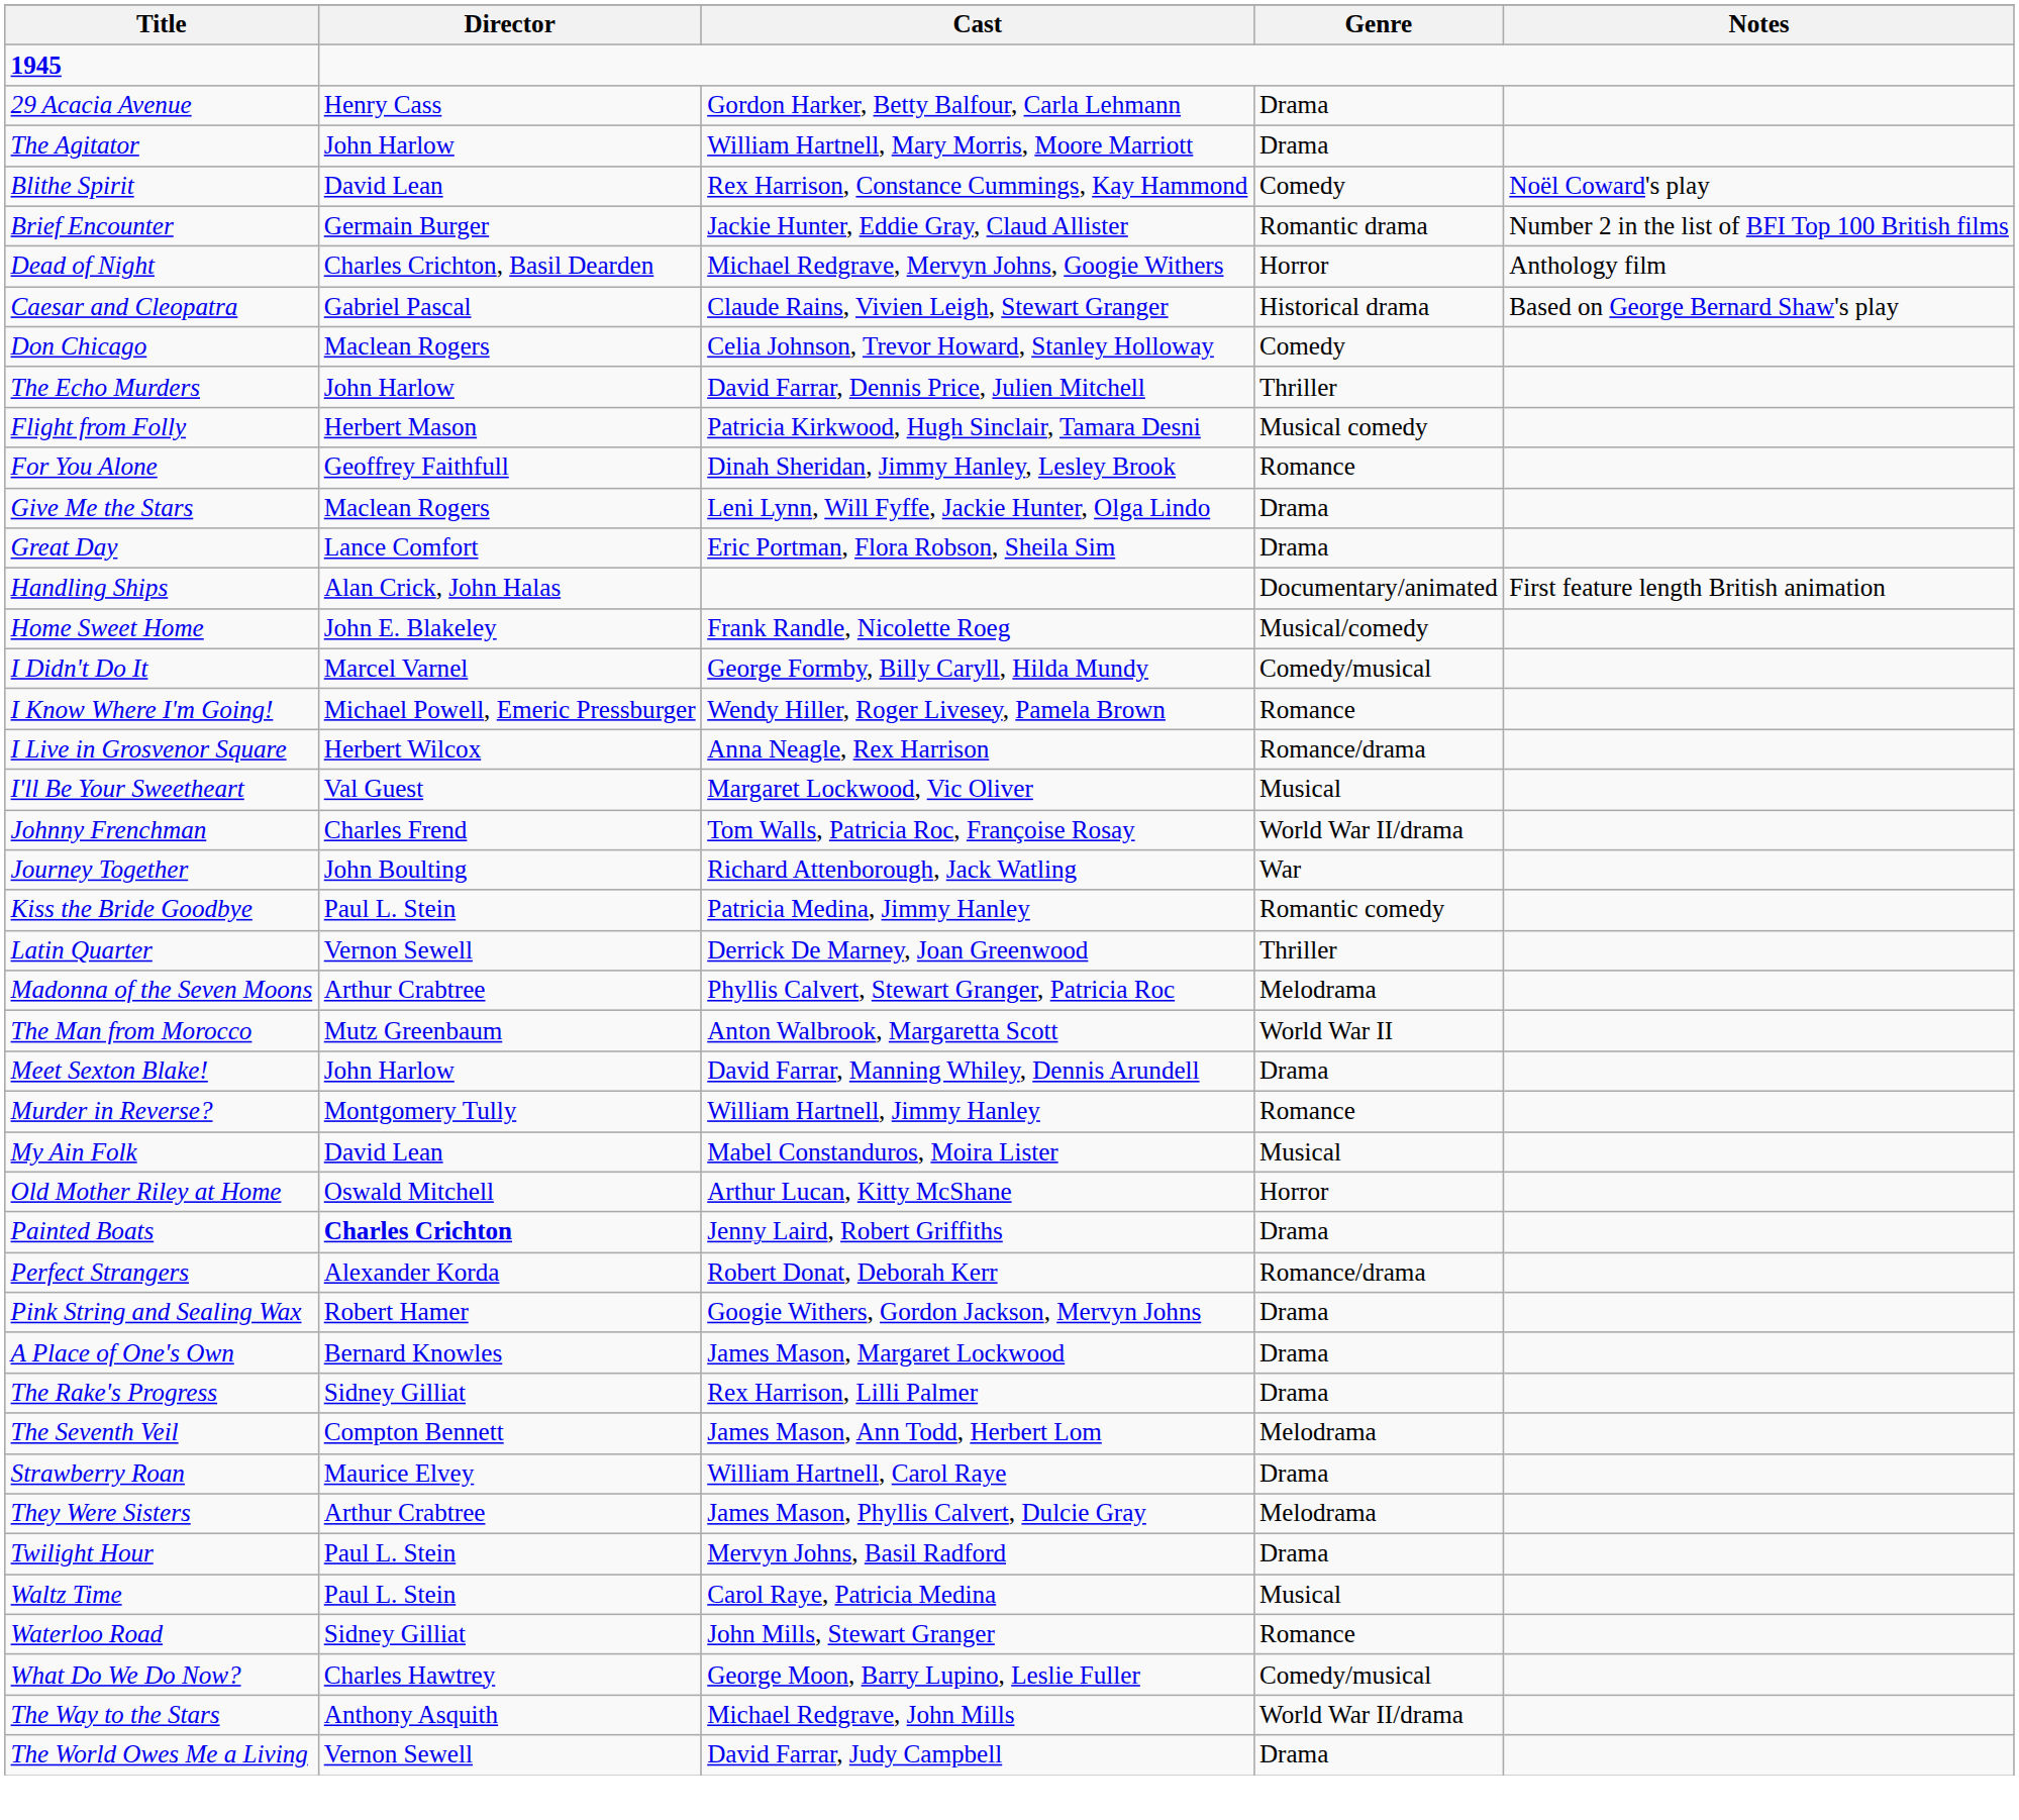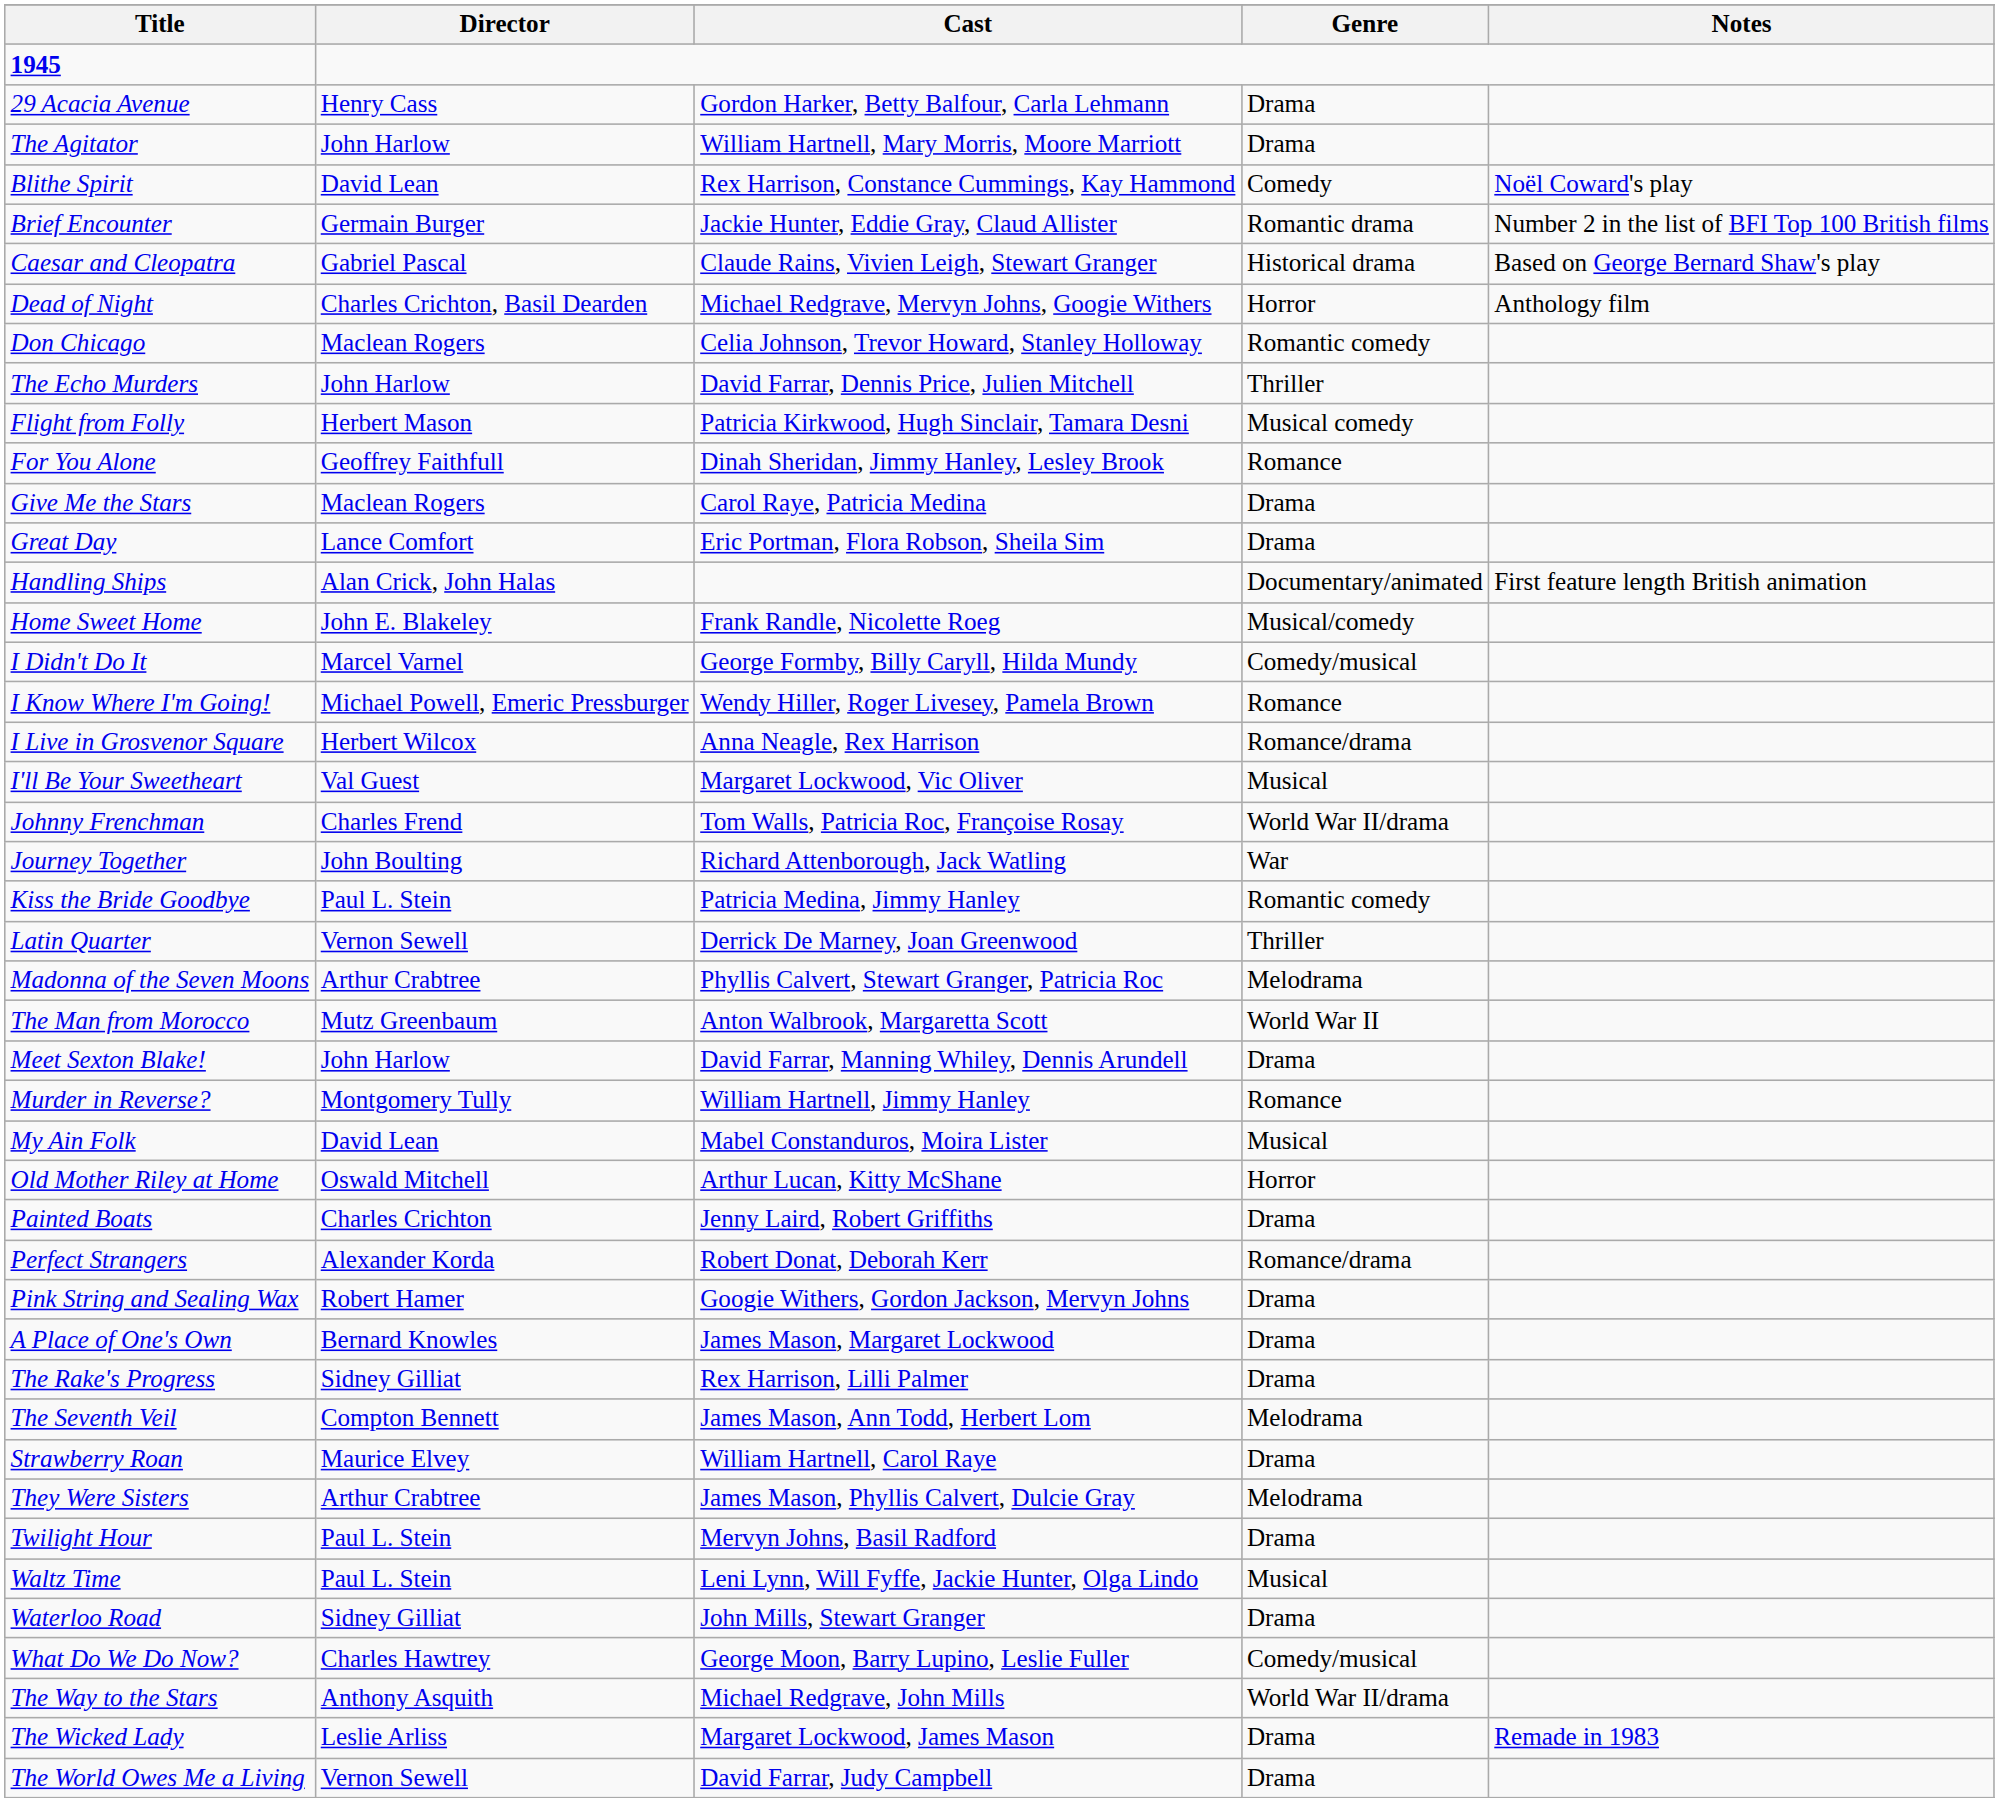rows swapped: Caesar and Cleopatra <-> Dead of Night
Don Chicago | Genre: Comedy -> Romantic comedy
Give Me the Stars | Cast: Leni Lynn, Will Fyffe, Jackie Hunter, Olga Lindo -> Carol Raye, Patricia Medina
Painted Boats | Director: bold -> normal
Waltz Time | Cast: Carol Raye, Patricia Medina -> Leni Lynn, Will Fyffe, Jackie Hunter, Olga Lindo
Waterloo Road | Genre: Romance -> Drama
+ row: The Wicked Lady | Leslie Arliss | Margaret Lockwood, James Mason | Drama | Remade in 1983
